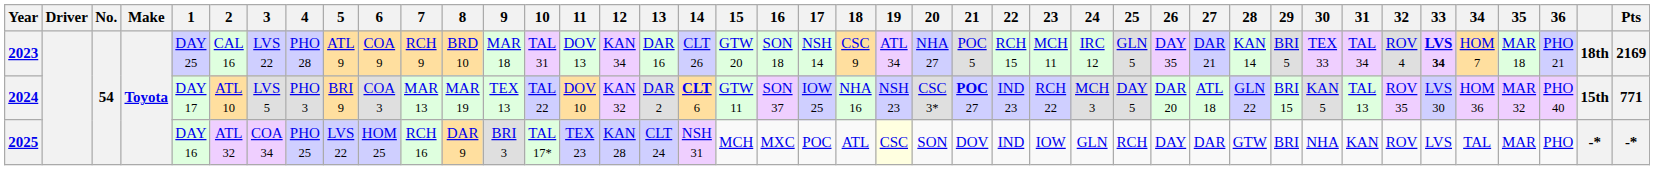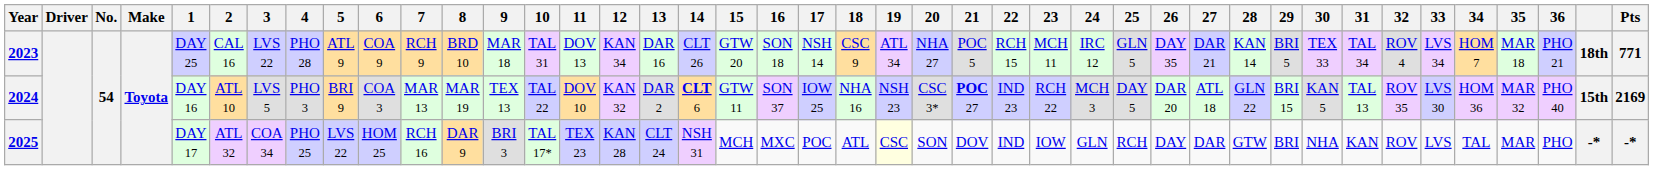2023 | 33: bold -> normal
2023 | Pts: 2169 -> 771
2024 | 1: DAY 17 -> DAY 16
2024 | Pts: 771 -> 2169
2025 | 1: DAY 16 -> DAY 17
